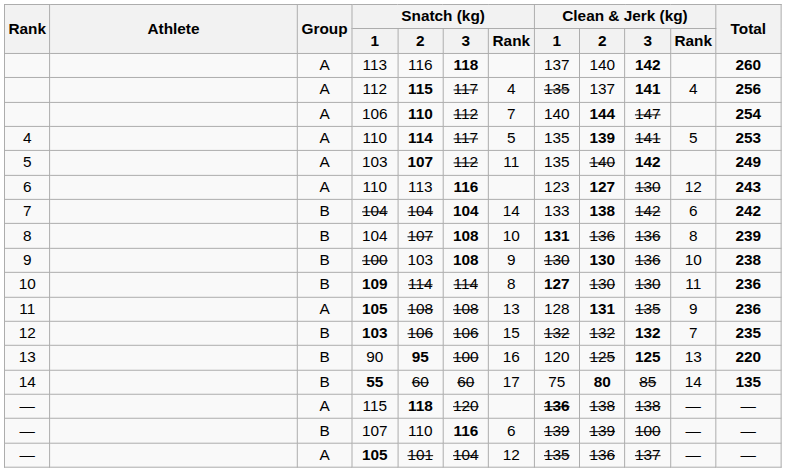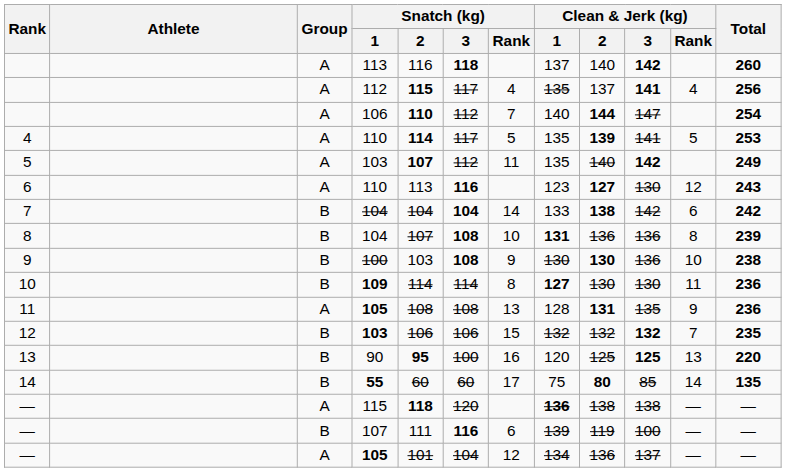— / 107 | Snatch (kg) / 2: 110 -> 111
— / 107 | Clean & Jerk (kg) / 2: 139 -> 119
— / 105 | Clean & Jerk (kg) / 1: 135 -> 134
